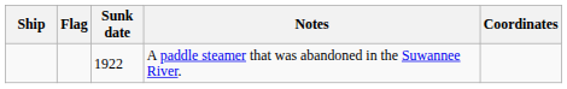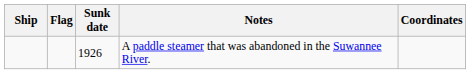A paddle steamer that was abandoned in the Suwannee River. | Sunk date: 1922 -> 1926
